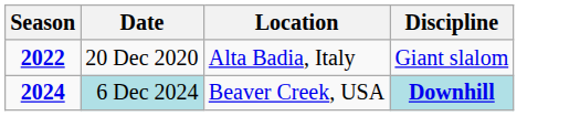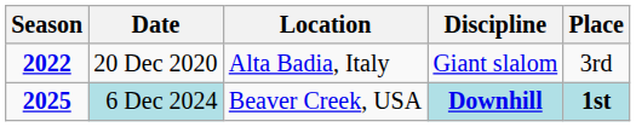+ column: Place | 3rd | 1st
6 Dec 2024 | Season: 2024 -> 2025
